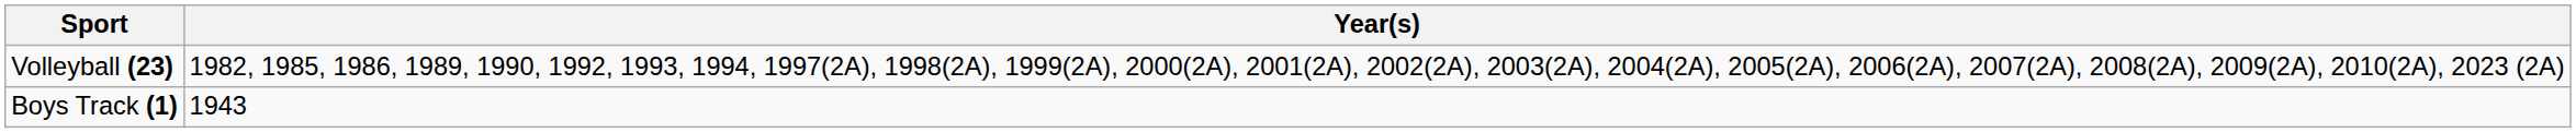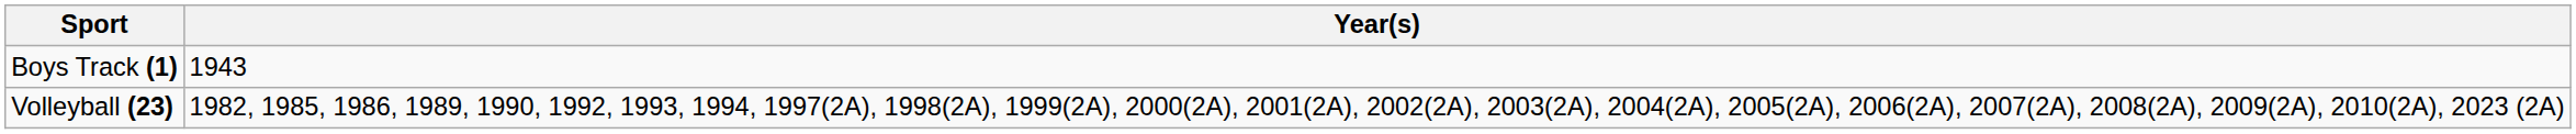rows swapped: Boys Track (1) <-> Volleyball (23)
